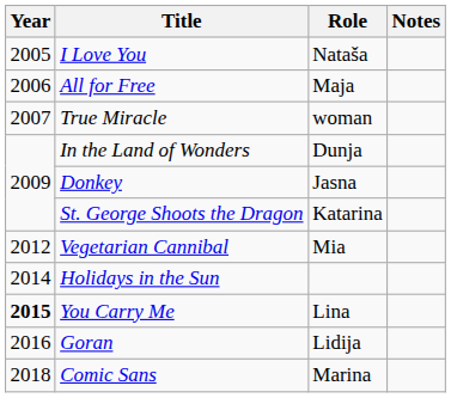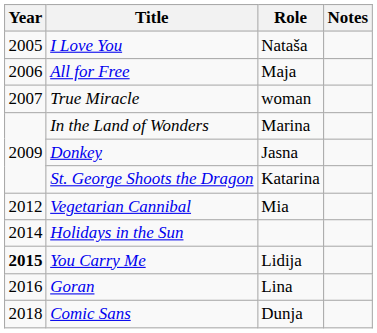In the Land of Wonders | Role: Dunja -> Marina
You Carry Me | Role: Lina -> Lidija
Goran | Role: Lidija -> Lina
Comic Sans | Role: Marina -> Dunja
